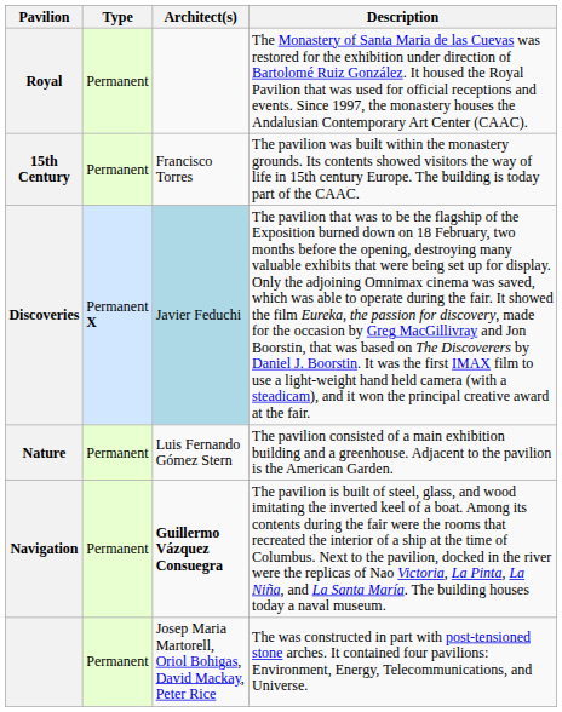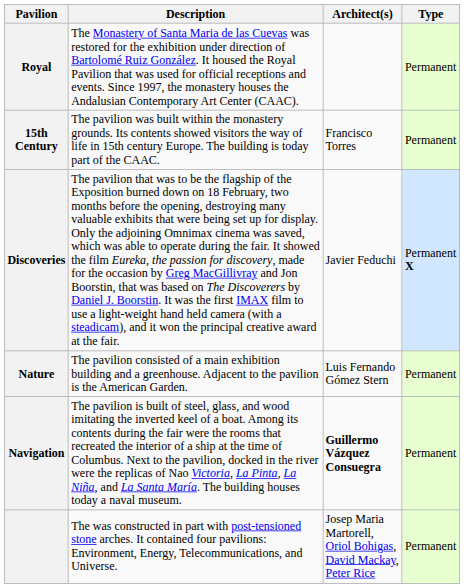columns swapped: Type <-> Description
Discoveries | Architect(s): lightblue background -> no background
